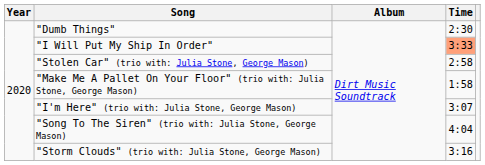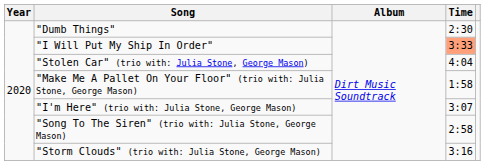"Stolen Car" (trio with: Julia Stone, George Mason) | Time: 2:58 -> 4:04
"Song To The Siren" (trio with: Julia Stone, George Mason) | Time: 4:04 -> 2:58
